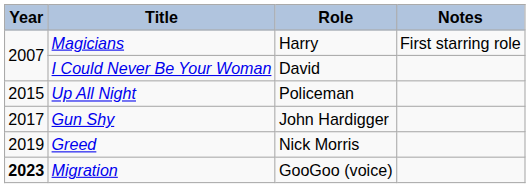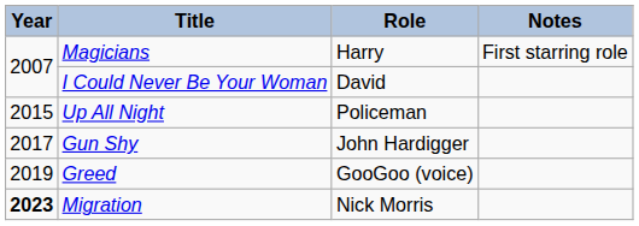Greed | Role: Nick Morris -> GooGoo (voice)
Migration | Role: GooGoo (voice) -> Nick Morris
